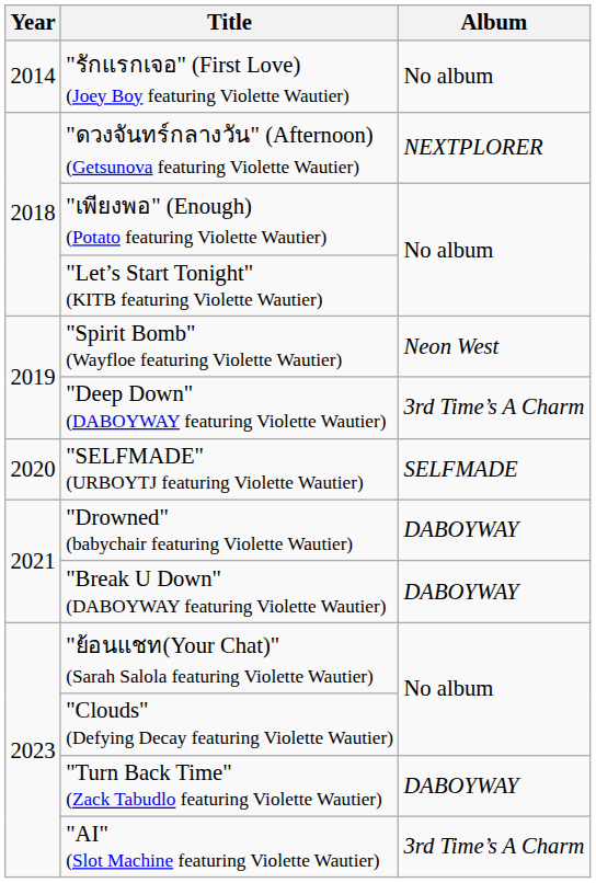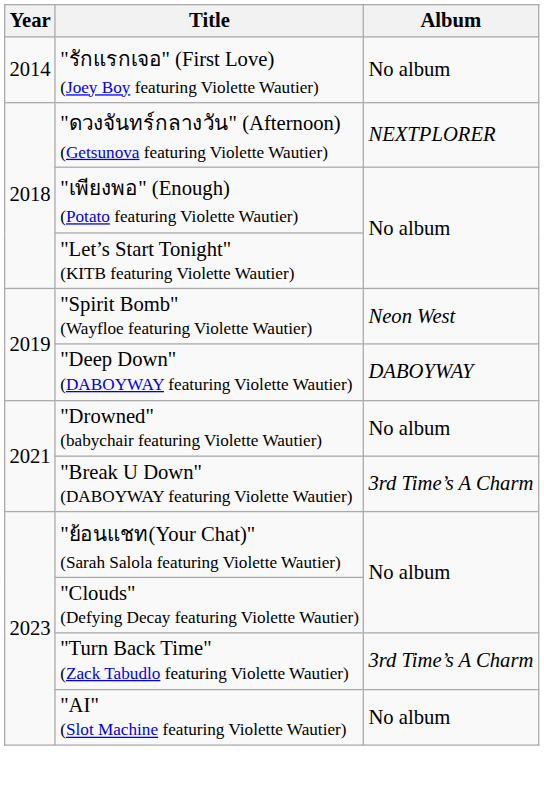"Deep Down" (DABOYWAY featuring Violette Wautier) | Album: 3rd Time’s A Charm -> DABOYWAY
- row: 2020 | "SELFMADE" (URBOYTJ featuring Violette Wautier) | SELFMADE
"Drowned" (babychair featuring Violette Wautier) | Album: DABOYWAY -> No album
"Break U Down" (DABOYWAY featuring Violette Wautier) | Album: DABOYWAY -> 3rd Time’s A Charm
"Turn Back Time" (Zack Tabudlo featuring Violette Wautier) | Album: DABOYWAY -> 3rd Time’s A Charm
"AI" (Slot Machine featuring Violette Wautier) | Album: 3rd Time’s A Charm -> No album
